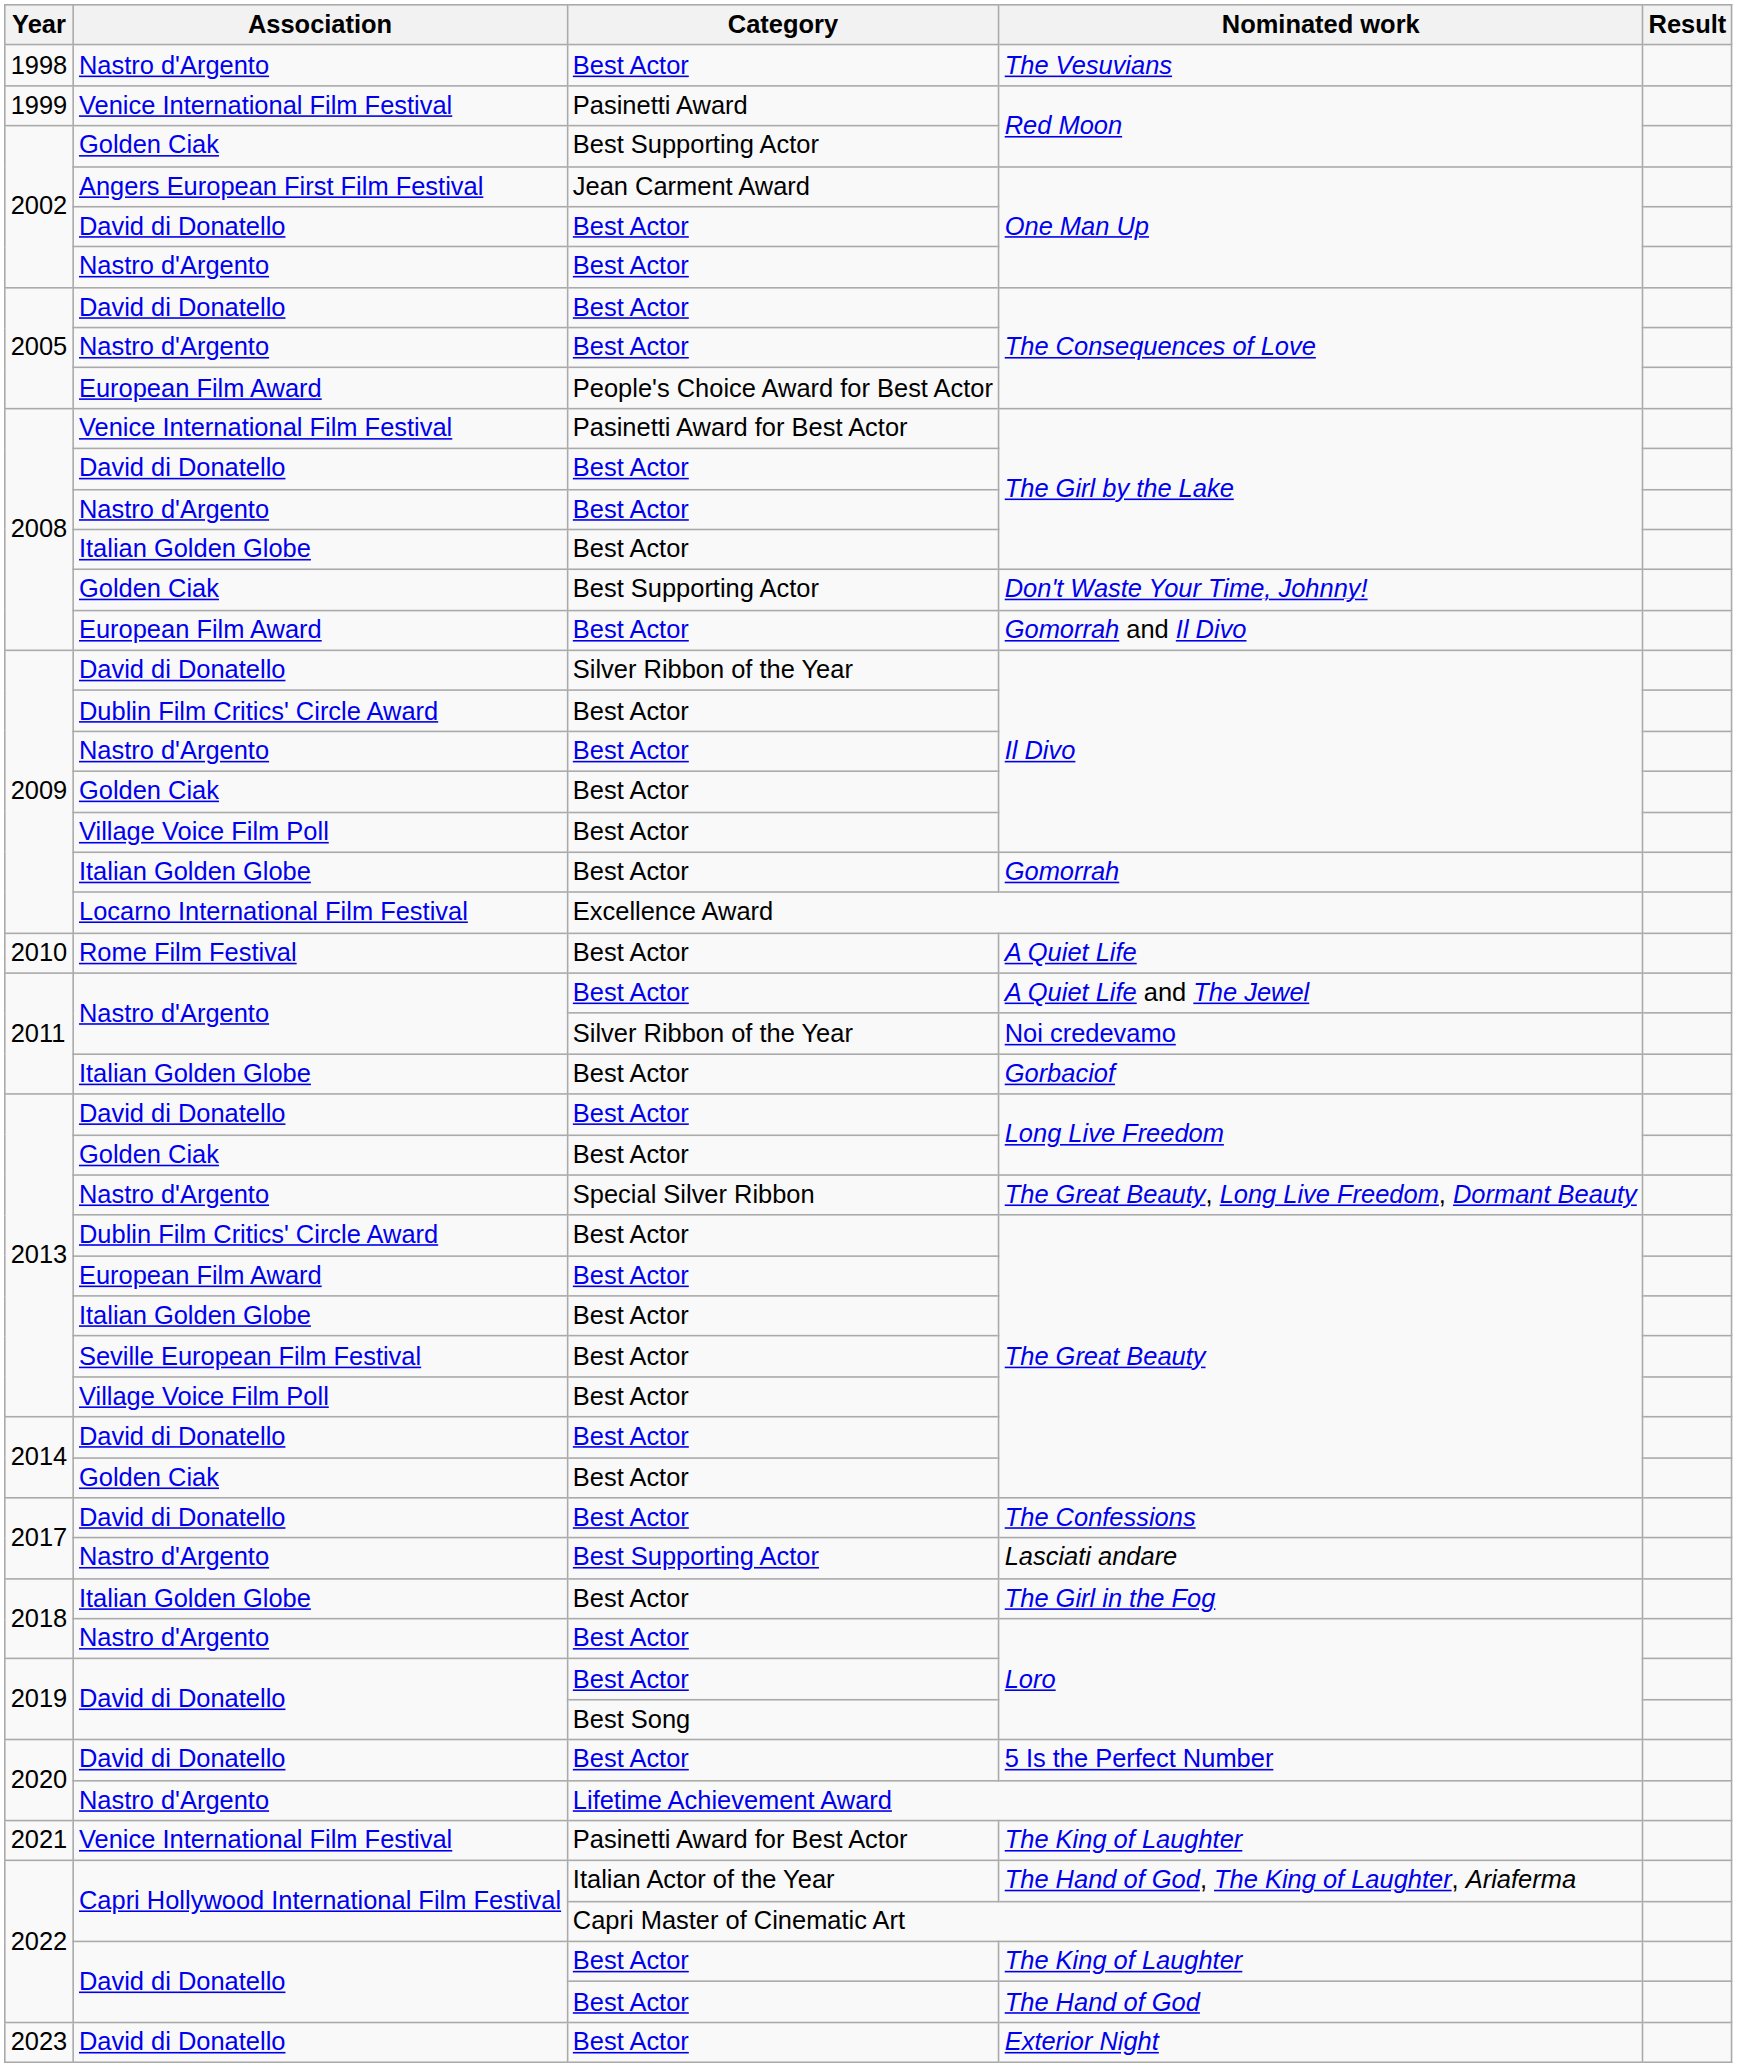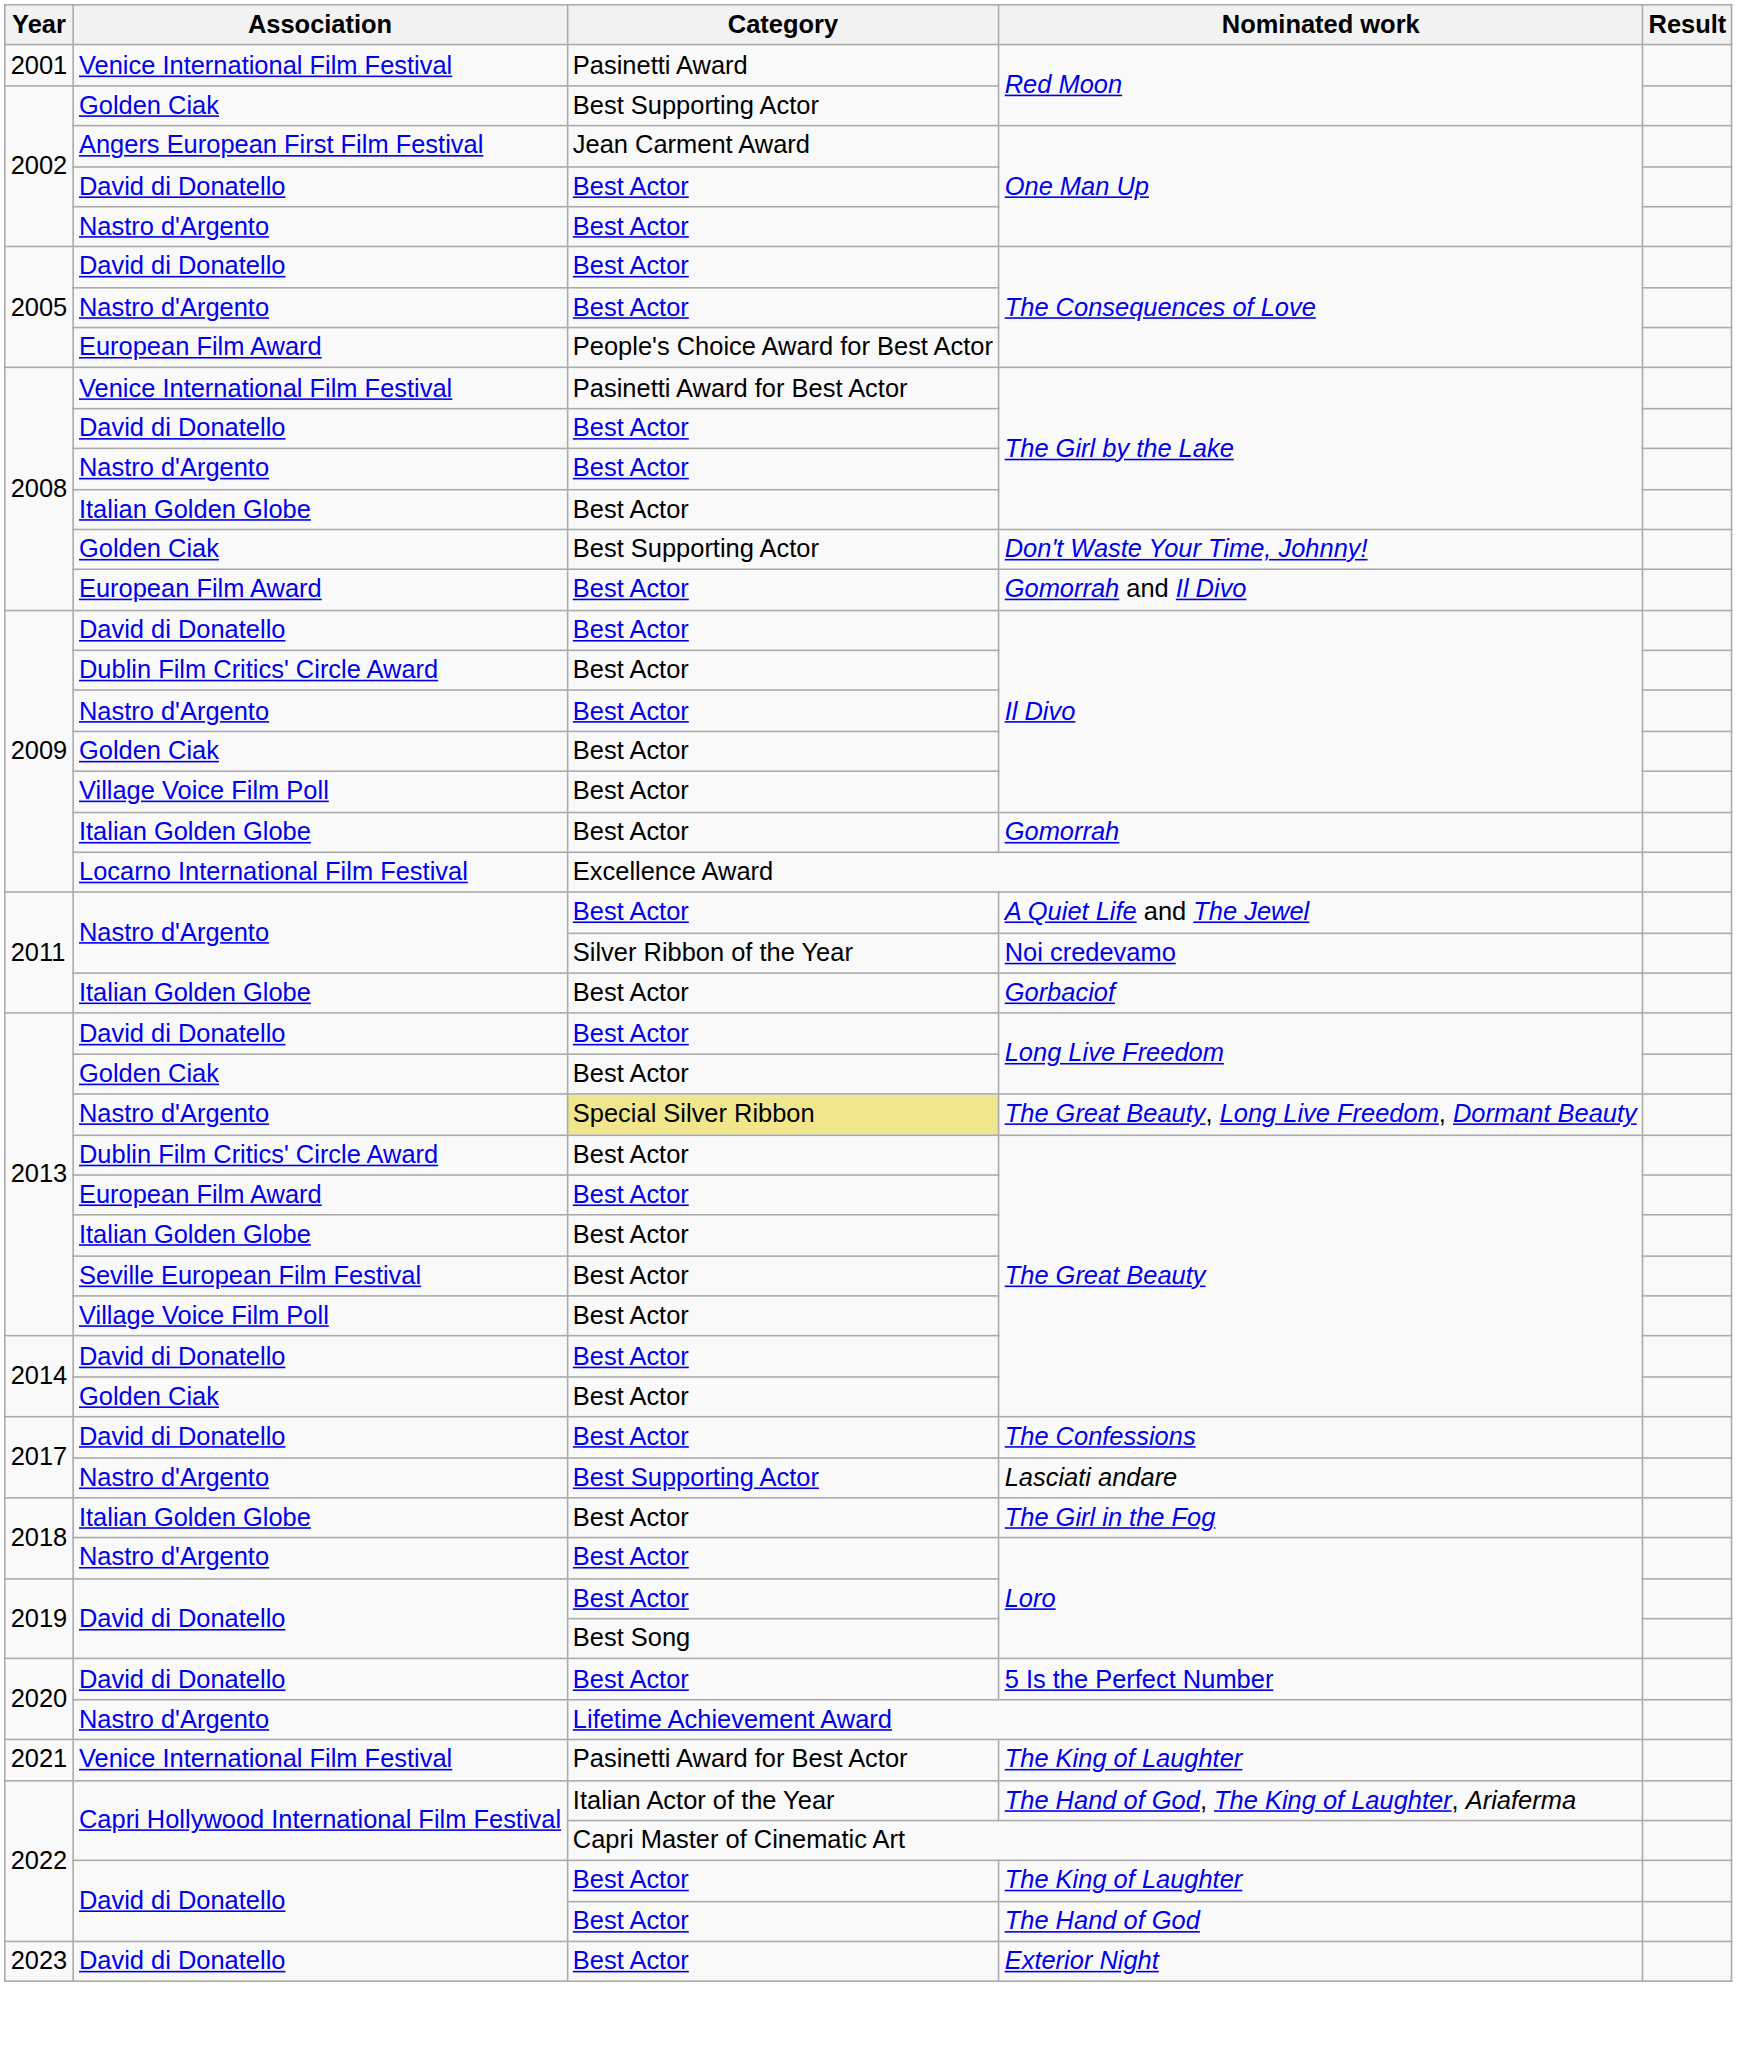- row: 1998 | Nastro d'Argento | Best Actor | The Vesuvians
Venice International Film Festival / Red Moon | Year: 1999 -> 2001
David di Donatello / Il Divo | Category: Silver Ribbon of the Year -> Best Actor
- row: 2010 | Rome Film Festival | Best Actor | A Quiet Life
The Great Beauty, Long Live Freedom, Dormant Beauty | Category: no background -> khaki background
